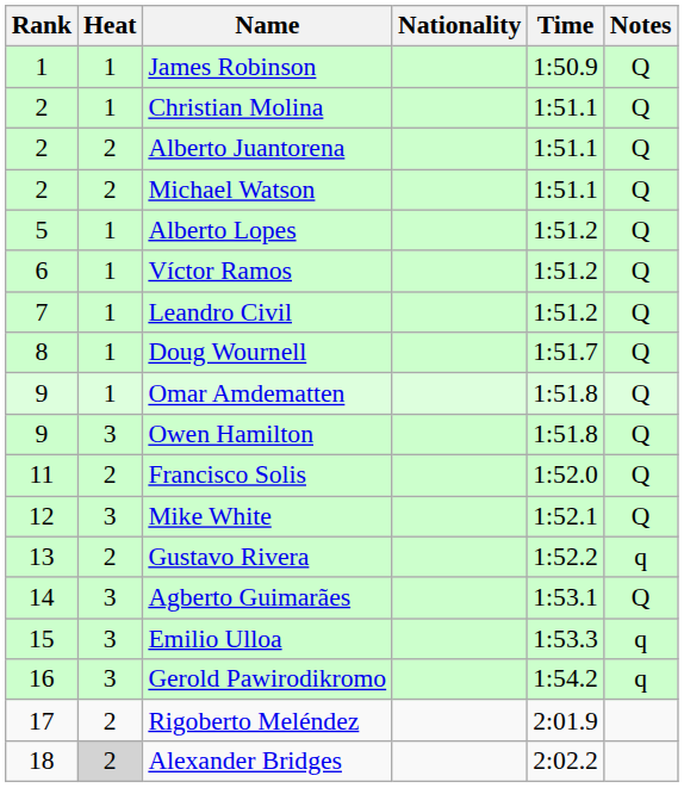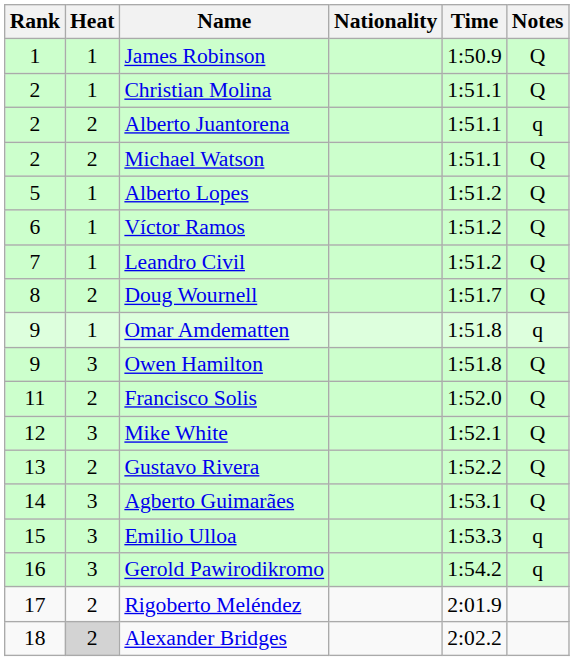Alberto Juantorena | Notes: Q -> q
Doug Wournell | Heat: 1 -> 2
Omar Amdematten | Notes: Q -> q
Gustavo Rivera | Notes: q -> Q
